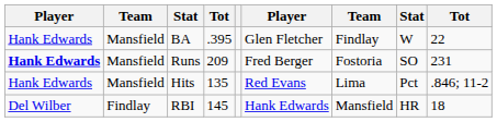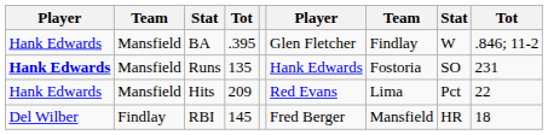BA | column 9: 22 -> .846; 11-2
Runs | column 4: 209 -> 135
Runs | column 6: Fred Berger -> Hank Edwards
Hits | column 4: 135 -> 209
Hits | column 9: .846; 11-2 -> 22
RBI | column 6: Hank Edwards -> Fred Berger
